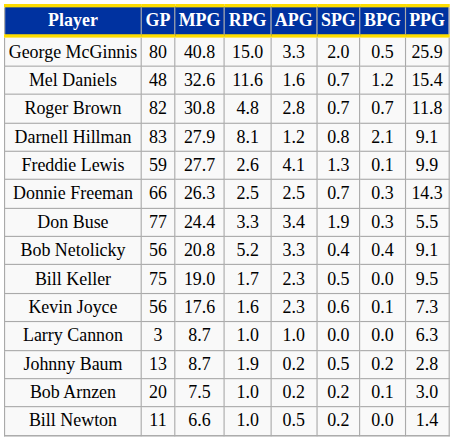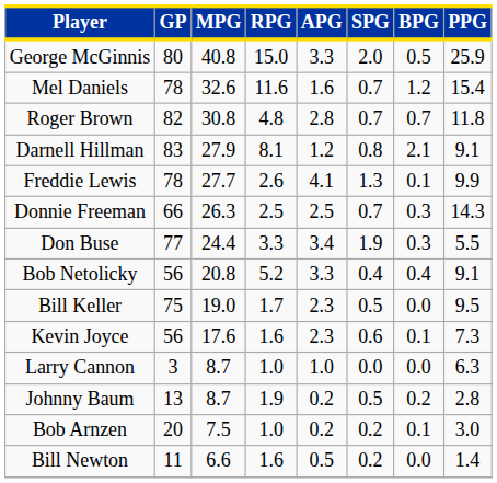Mel Daniels | GP: 48 -> 78
Freddie Lewis | GP: 59 -> 78
Bill Newton | RPG: 1.0 -> 1.6
